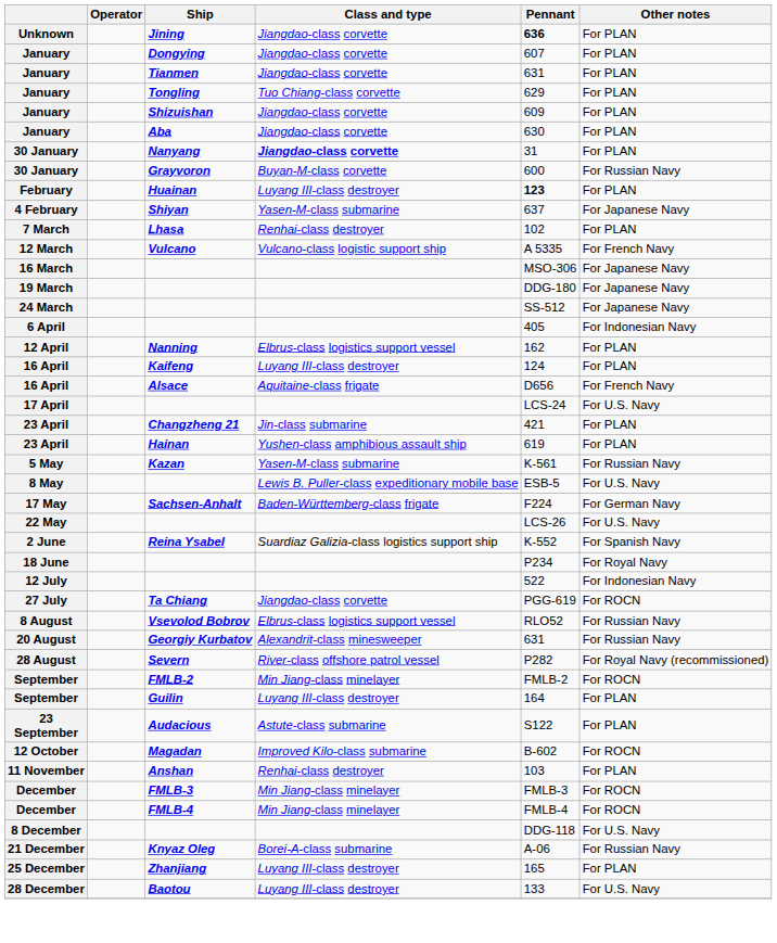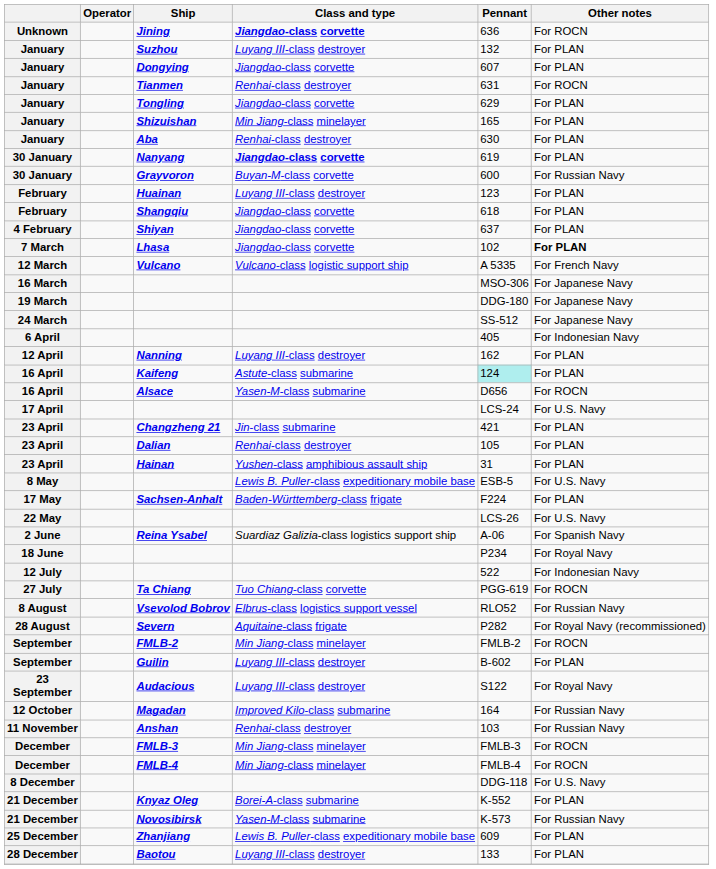Jining | Class and type: normal -> bold
Jining | Pennant: bold -> normal
Jining | Other notes: For PLAN -> For ROCN
+ row: January | Suzhou | Luyang III-class destroyer | 132 | For PLAN
Tianmen | Class and type: Jiangdao-class corvette -> Renhai-class destroyer
Tianmen | Other notes: For PLAN -> For ROCN
Tongling | Class and type: Tuo Chiang-class corvette -> Jiangdao-class corvette
Shizuishan | Class and type: Jiangdao-class corvette -> Min Jiang-class minelayer
Shizuishan | Pennant: 609 -> 165
Aba | Class and type: Jiangdao-class corvette -> Renhai-class destroyer
Nanyang | Pennant: 31 -> 619
Huainan | Pennant: bold -> normal
+ row: February | Shangqiu | Jiangdao-class corvette | 618 | For PLAN
Shiyan | Class and type: Yasen-M-class submarine -> Jiangdao-class corvette
Shiyan | Other notes: For Japanese Navy -> For PLAN
Lhasa | Class and type: Renhai-class destroyer -> Jiangdao-class corvette
Lhasa | Other notes: normal -> bold
Nanning | Class and type: Elbrus-class logistics support vessel -> Luyang III-class destroyer
Kaifeng | Class and type: Luyang III-class destroyer -> Astute-class submarine
Kaifeng | Pennant: no background -> paleturquoise background
Alsace | Class and type: Aquitaine-class frigate -> Yasen-M-class submarine
Alsace | Other notes: For French Navy -> For ROCN
+ row: 23 April | Dalian | Renhai-class destroyer | 105 | For PLAN
Hainan | Pennant: 619 -> 31
- row: 5 May | Kazan | Yasen-M-class submarine | K-561 | For Russian Navy
Sachsen-Anhalt | Other notes: For German Navy -> For PLAN
Reina Ysabel | Pennant: K-552 -> A-06
Ta Chiang | Class and type: Jiangdao-class corvette -> Tuo Chiang-class corvette
- row: 20 August | Georgiy Kurbatov | Alexandrit-class minesweeper | 631 | For Russian Navy
Severn | Class and type: River-class offshore patrol vessel -> Aquitaine-class frigate
Guilin | Pennant: 164 -> B-602
Audacious | Class and type: Astute-class submarine -> Luyang III-class destroyer
Audacious | Other notes: For PLAN -> For Royal Navy
Magadan | Pennant: B-602 -> 164
Magadan | Other notes: For ROCN -> For Russian Navy
Anshan | Other notes: For PLAN -> For Russian Navy
Knyaz Oleg | Pennant: A-06 -> K-552
Knyaz Oleg | Other notes: For Russian Navy -> For PLAN
+ row: 21 December | Novosibirsk | Yasen-M-class submarine | K-573 | For Russian Navy
Zhanjiang | Class and type: Luyang III-class destroyer -> Lewis B. Puller-class expeditionary mobile base
Zhanjiang | Pennant: 165 -> 609
Baotou | Other notes: For U.S. Navy -> For PLAN
